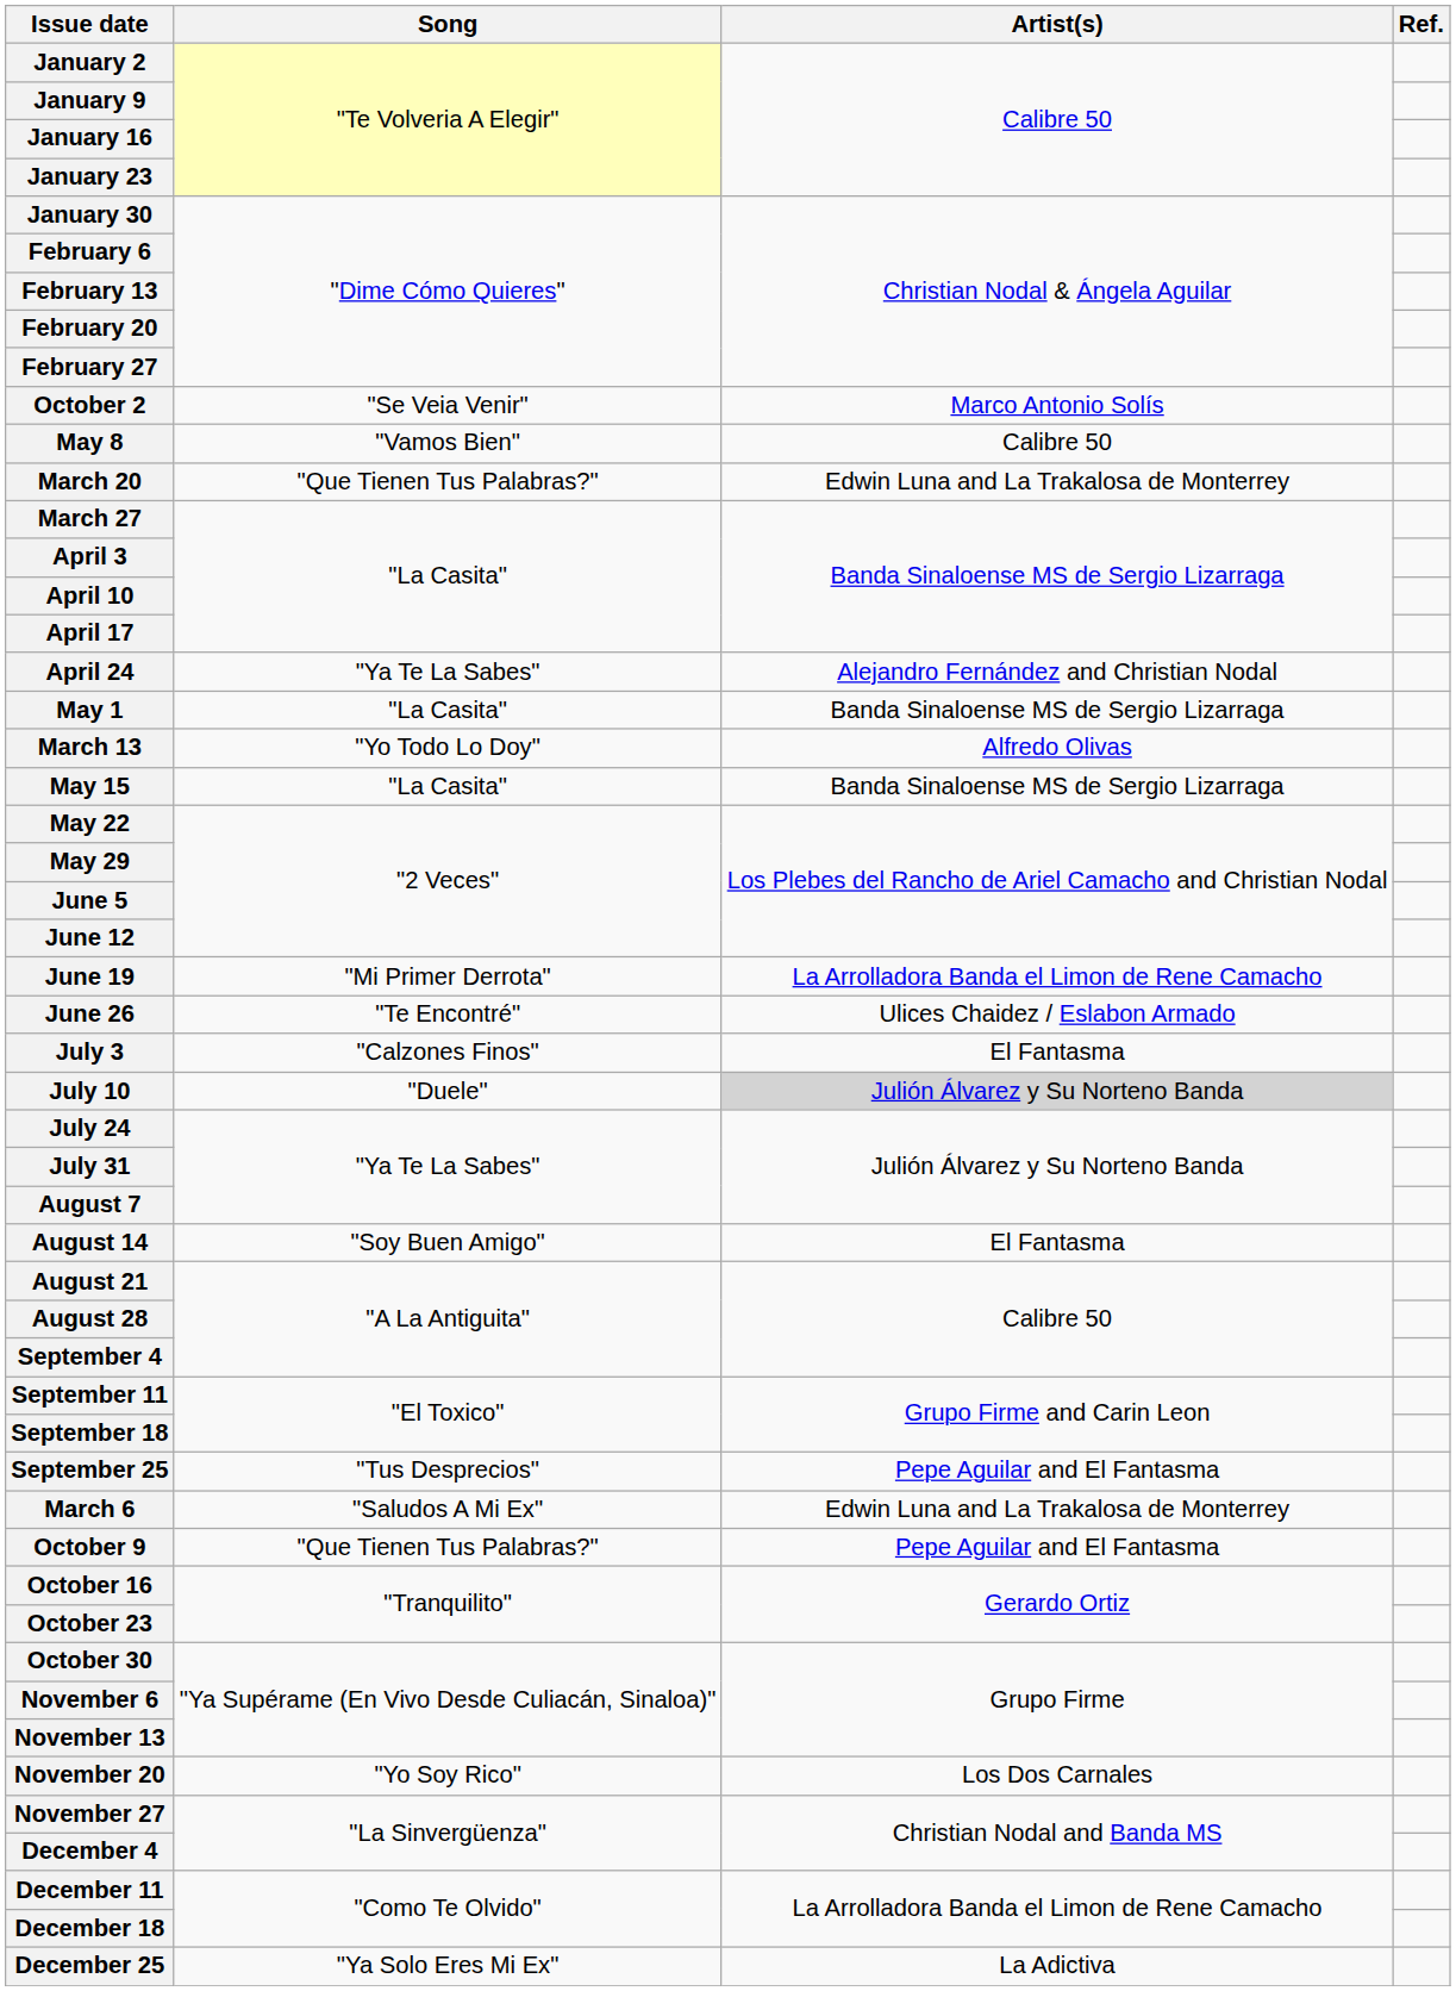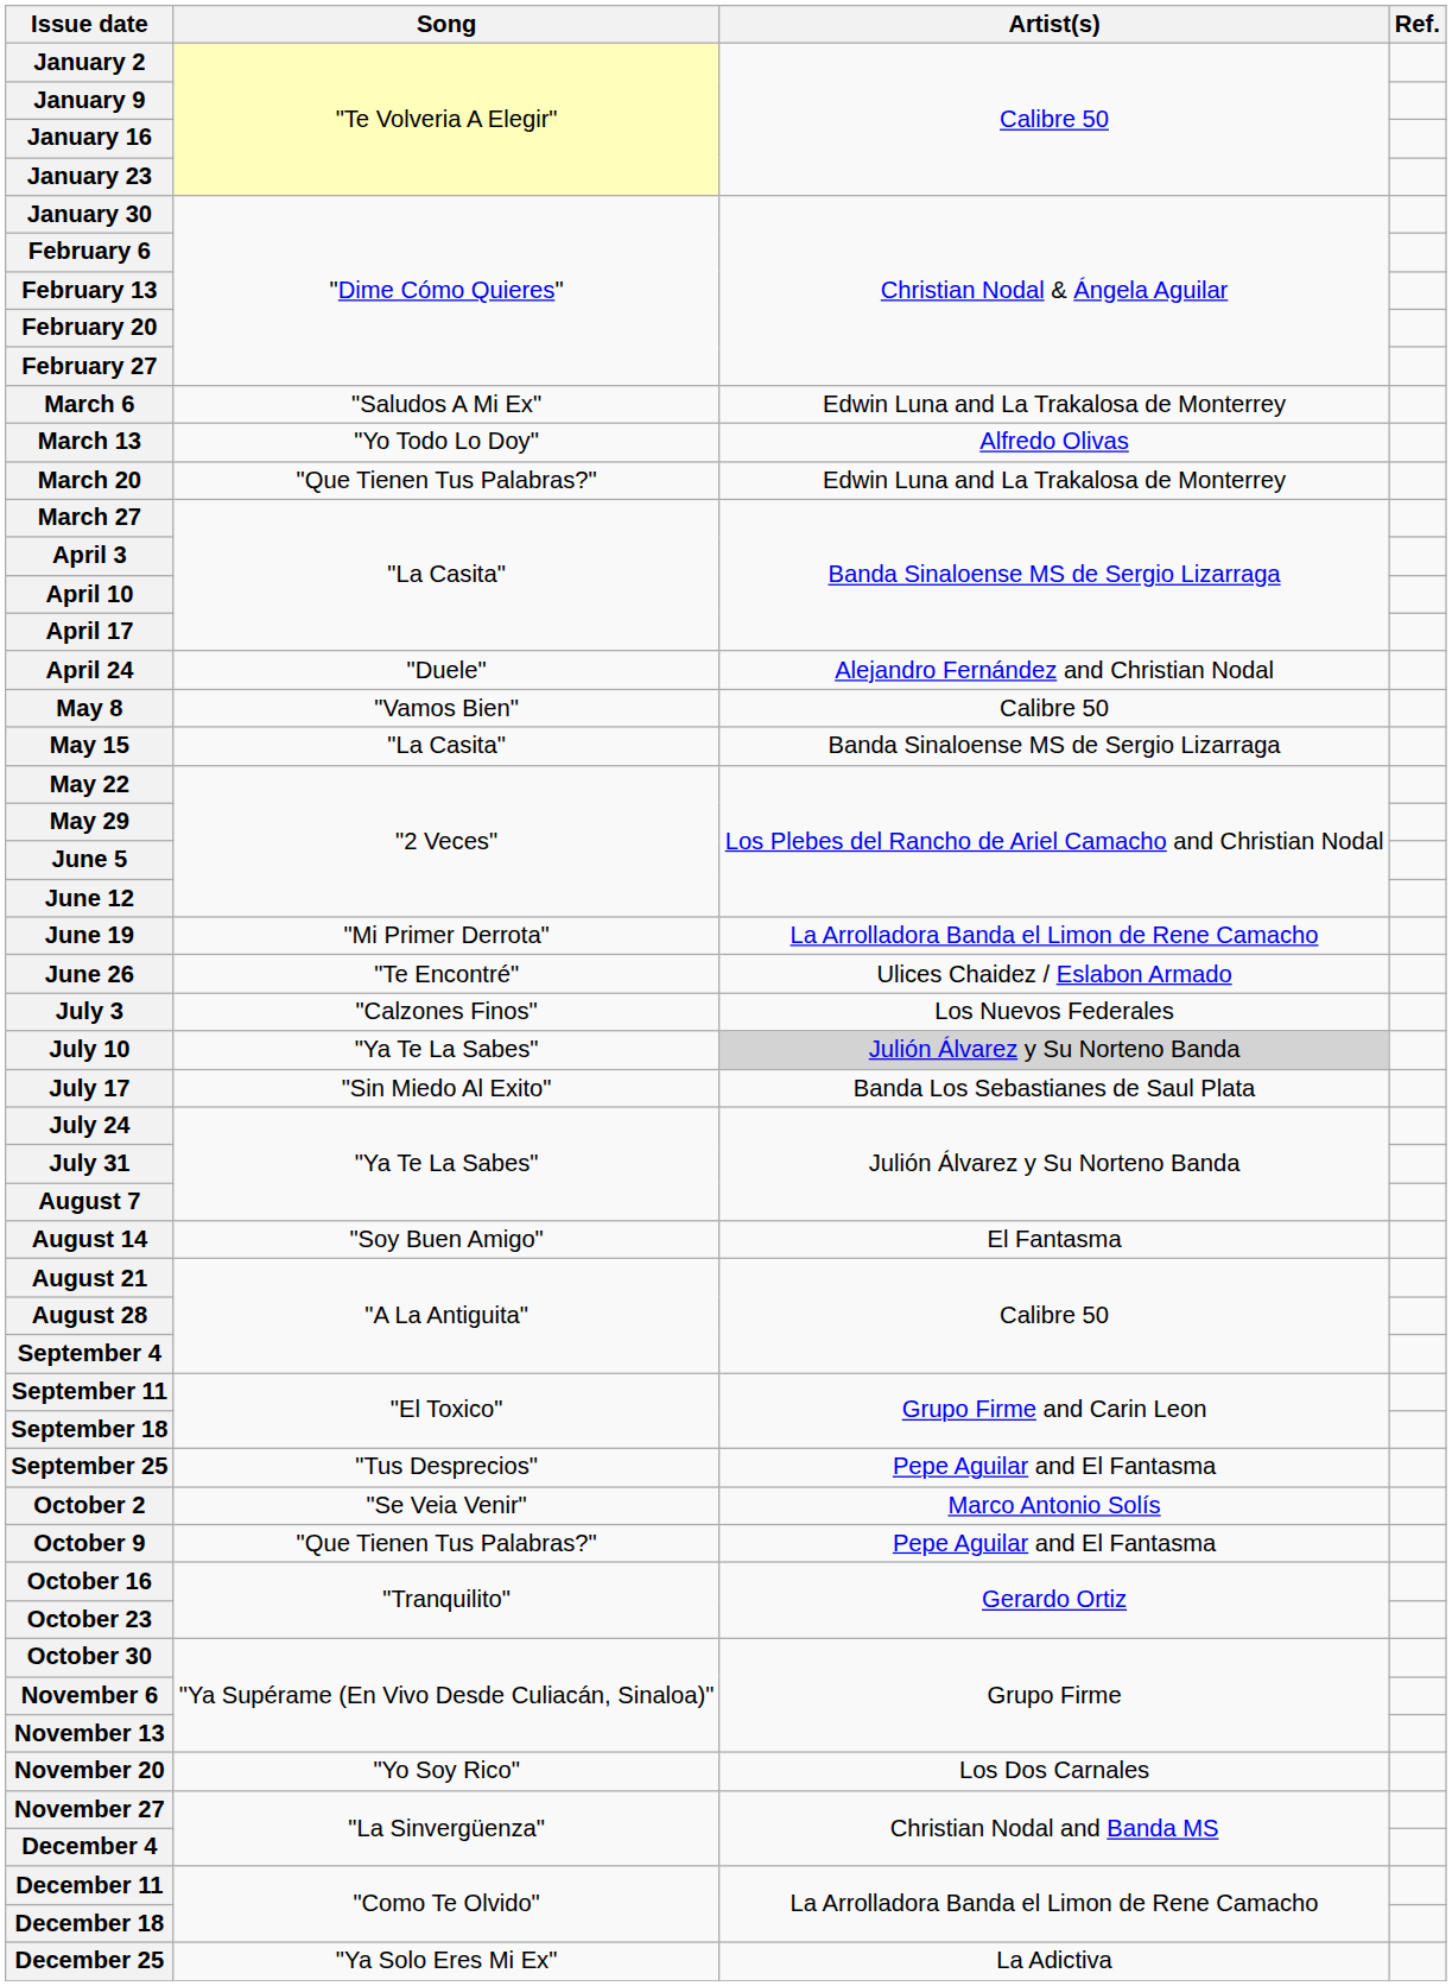rows swapped: March 6 <-> October 2
rows swapped: March 13 <-> May 8
April 24 | Song: "Ya Te La Sabes" -> "Duele"
- row: May 1 | "La Casita" | Banda Sinaloense MS de Sergio Lizarraga
July 3 | Artist(s): El Fantasma -> Los Nuevos Federales
July 10 | Song: "Duele" -> "Ya Te La Sabes"
+ row: July 17 | "Sin Miedo Al Exito" | Banda Los Sebastianes de Saul Plata
